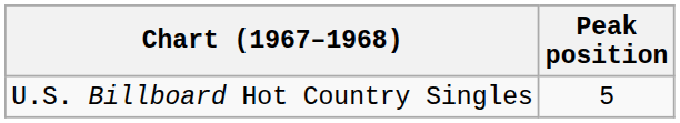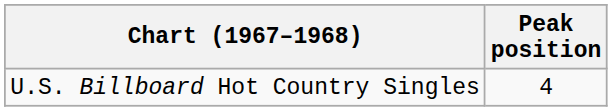U.S. Billboard Hot Country Singles | Peak position: 5 -> 4
